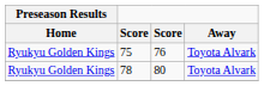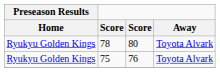rows swapped: 78 <-> 75
